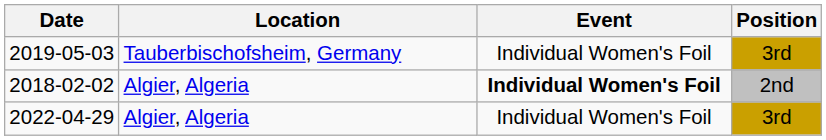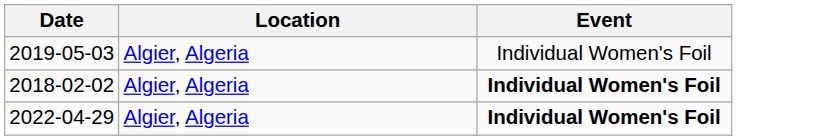- column: Position | 3rd | 2nd | 3rd
2019-05-03 | Location: Tauberbischofsheim, Germany -> Algier, Algeria
2022-04-29 | Event: normal -> bold
